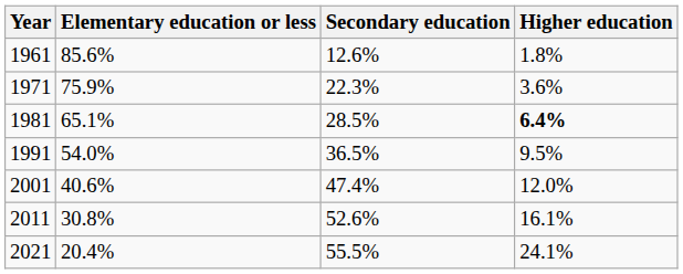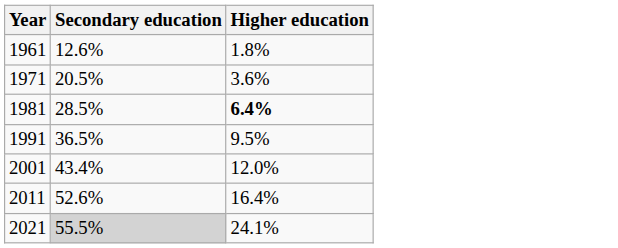- column: Elementary education or less | 85.6% | 75.9% | 65.1% | 54.0% | 40.6% | 30.8% | 20.4%
1971 | Secondary education: 22.3% -> 20.5%
2001 | Secondary education: 47.4% -> 43.4%
2011 | Higher education: 16.1% -> 16.4%
2021 | Secondary education: no background -> lightgrey background
